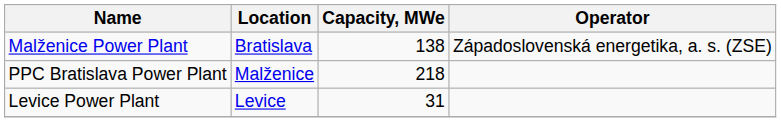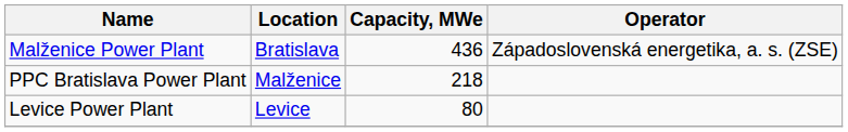Malženice Power Plant | Capacity, MWe: 138 -> 436
Levice Power Plant | Capacity, MWe: 31 -> 80
